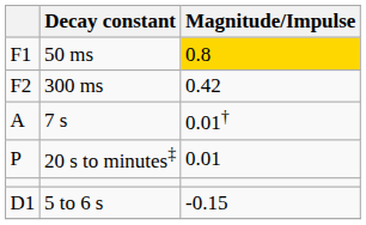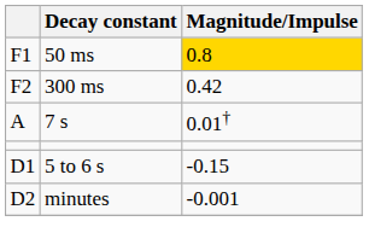- row: P | 20 s to minutes‡ | 0.01
+ row: D2 | minutes | -0.001
